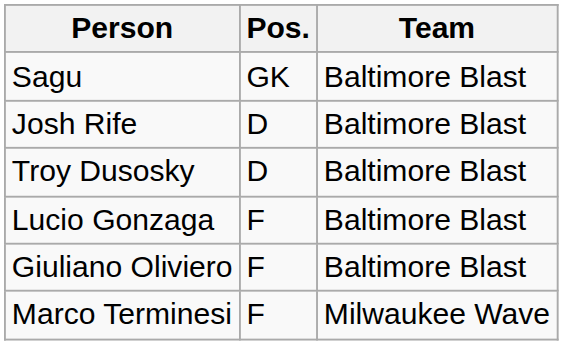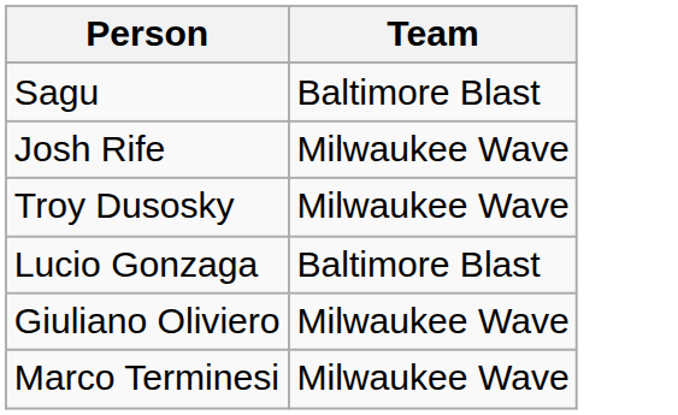- column: Pos. | GK | D | D | F | F | F
Josh Rife | Team: Baltimore Blast -> Milwaukee Wave
Troy Dusosky | Team: Baltimore Blast -> Milwaukee Wave
Giuliano Oliviero | Team: Baltimore Blast -> Milwaukee Wave
